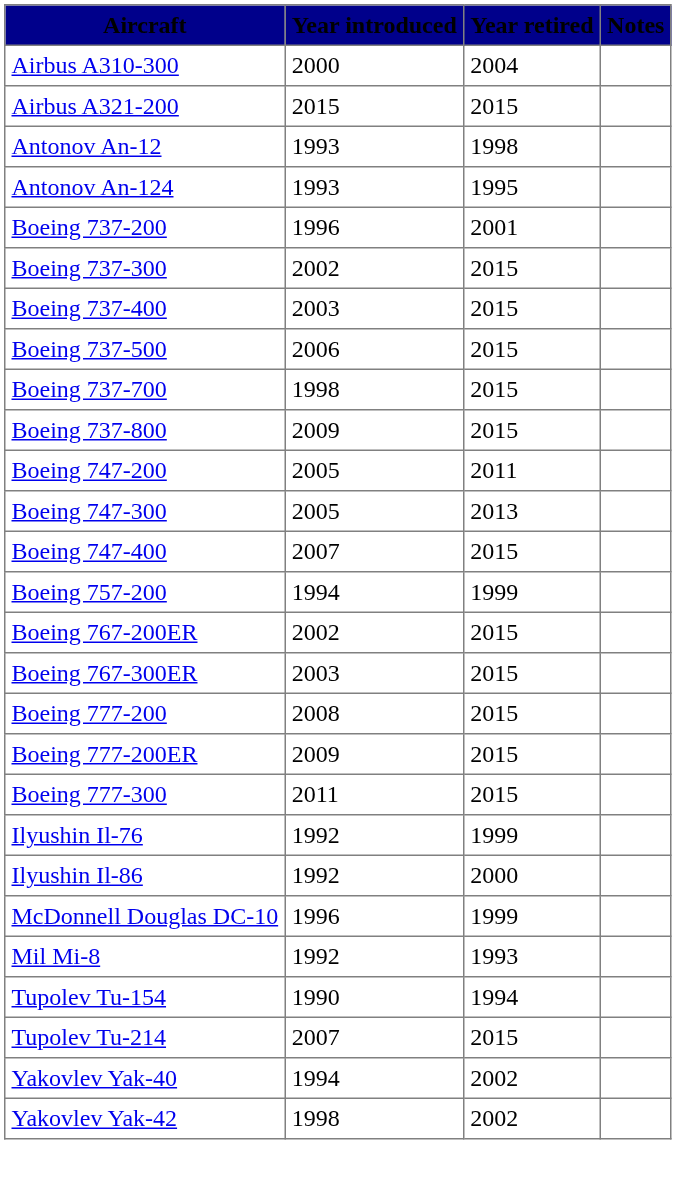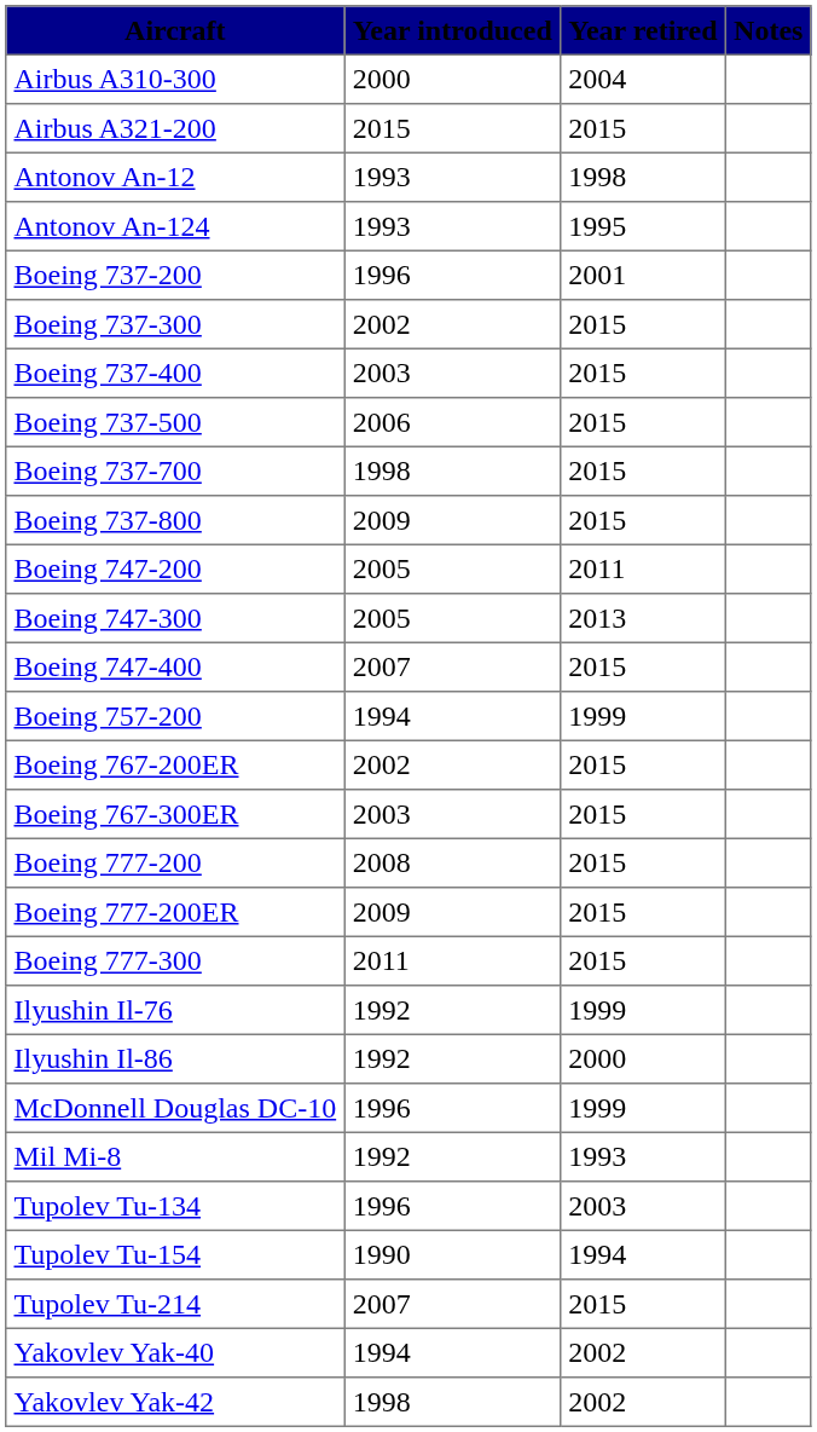+ row: Tupolev Tu-134 | 1996 | 2003
